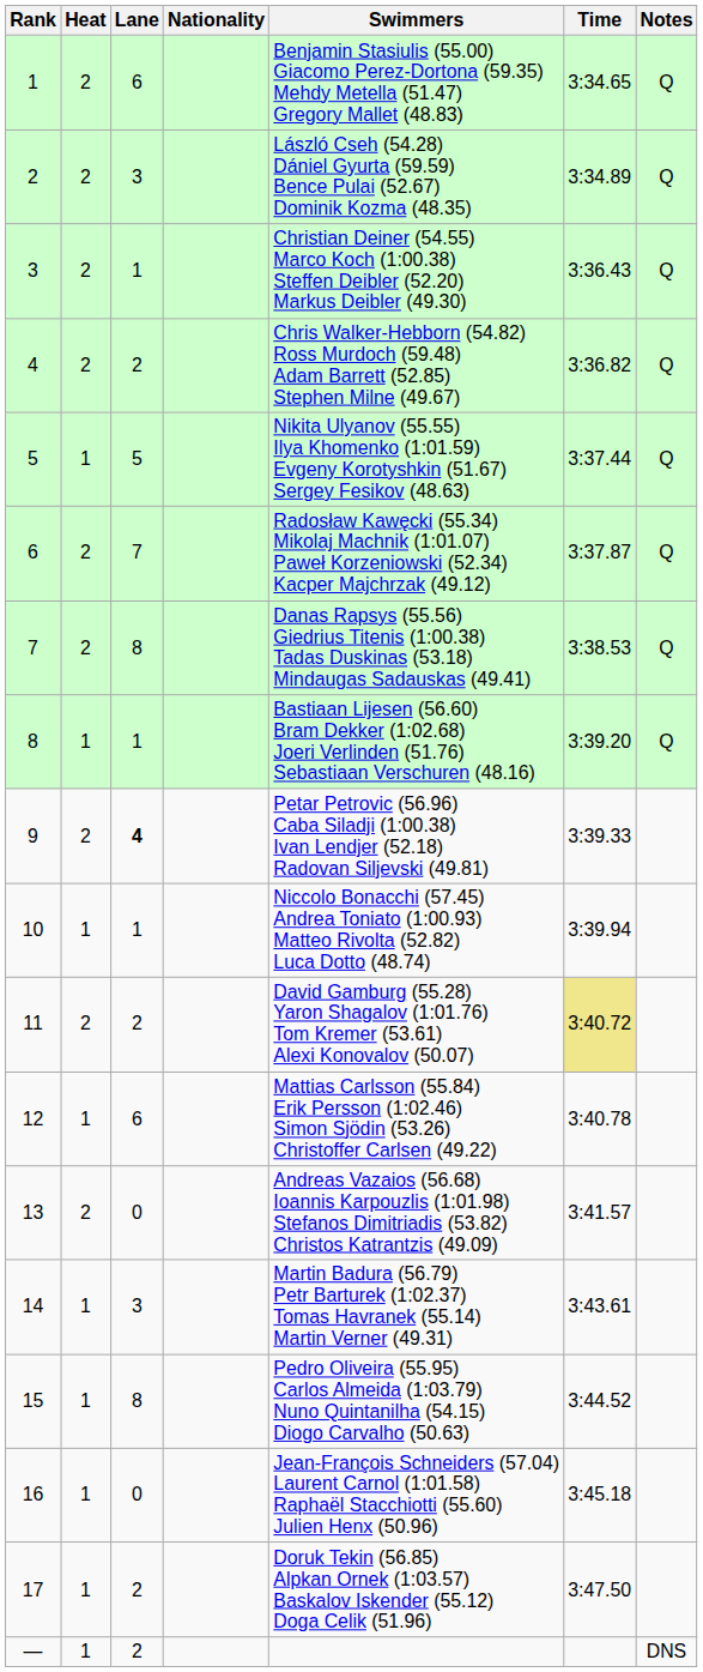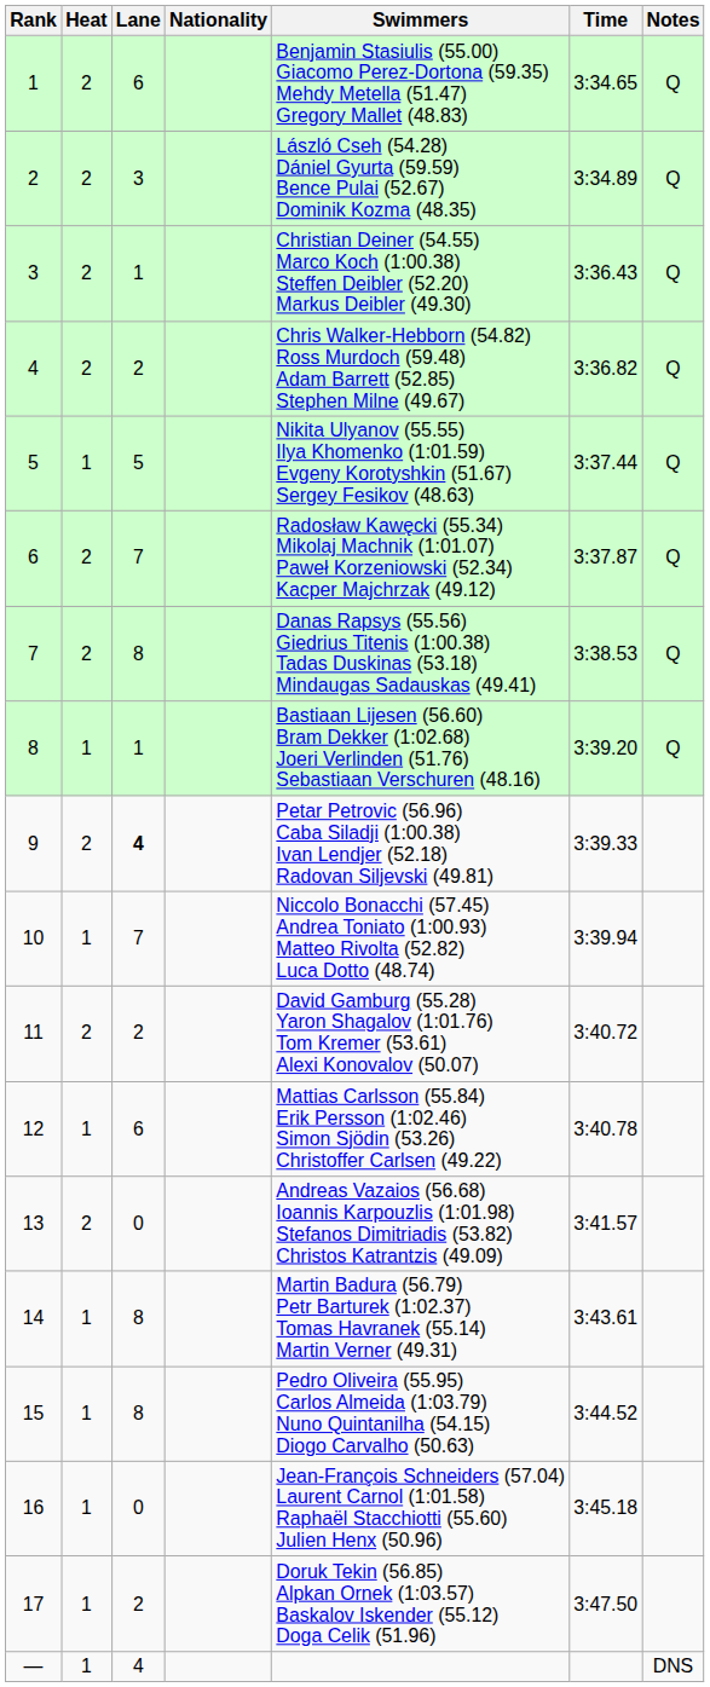10 | Lane: 1 -> 7
11 | Time: khaki background -> no background
14 | Lane: 3 -> 8
— | Lane: 2 -> 4
